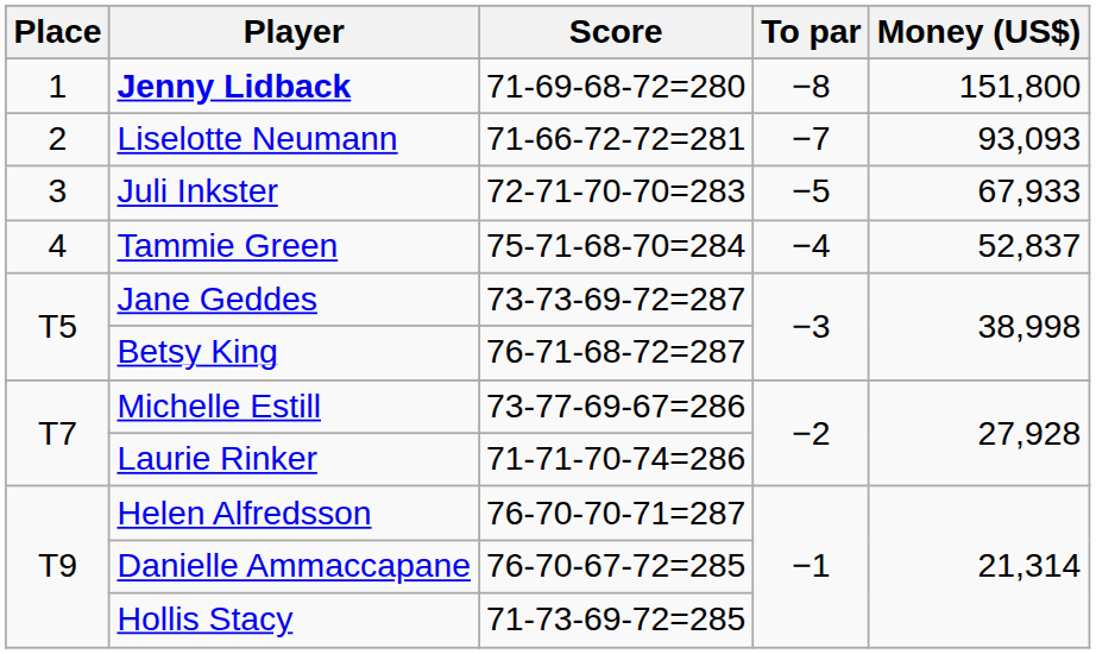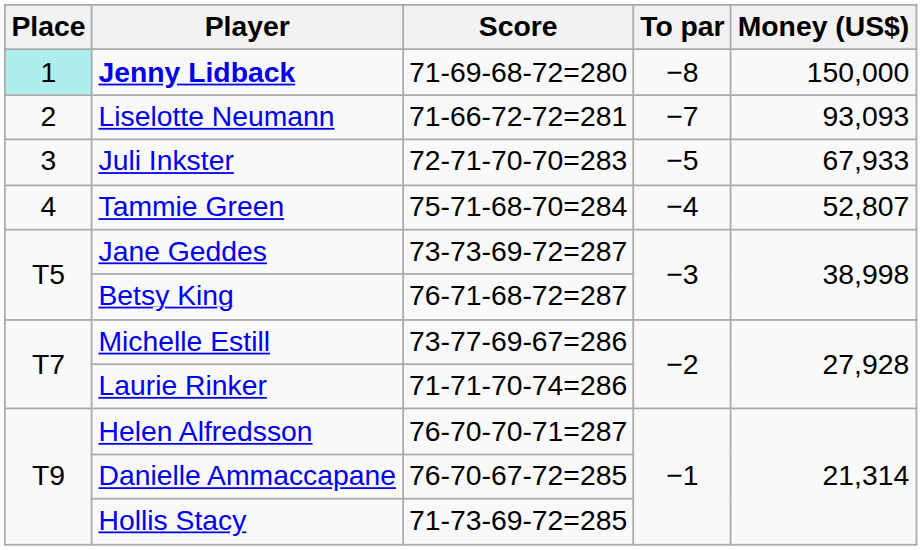Jenny Lidback | Place: no background -> paleturquoise background
Jenny Lidback | Money (US$): 151,800 -> 150,000
Tammie Green | Money (US$): 52,837 -> 52,807
